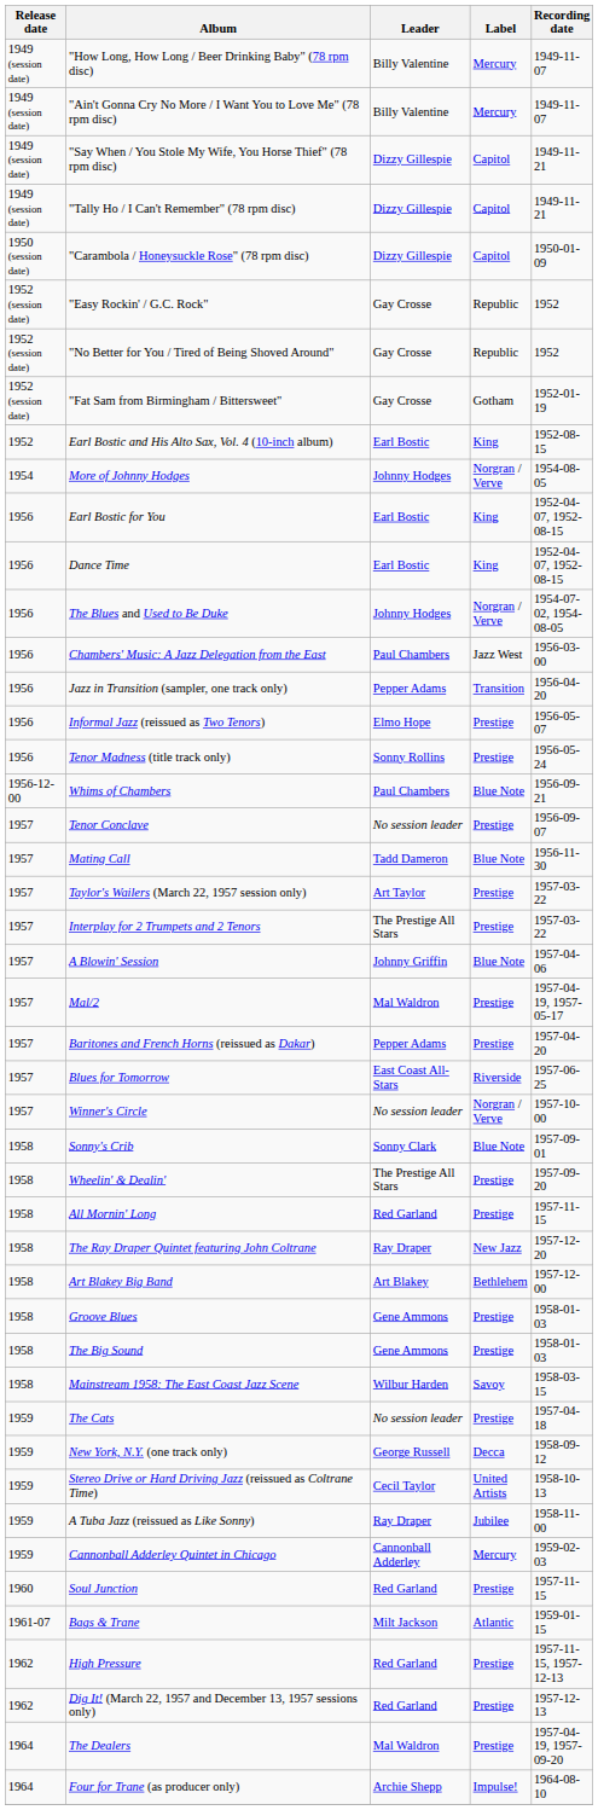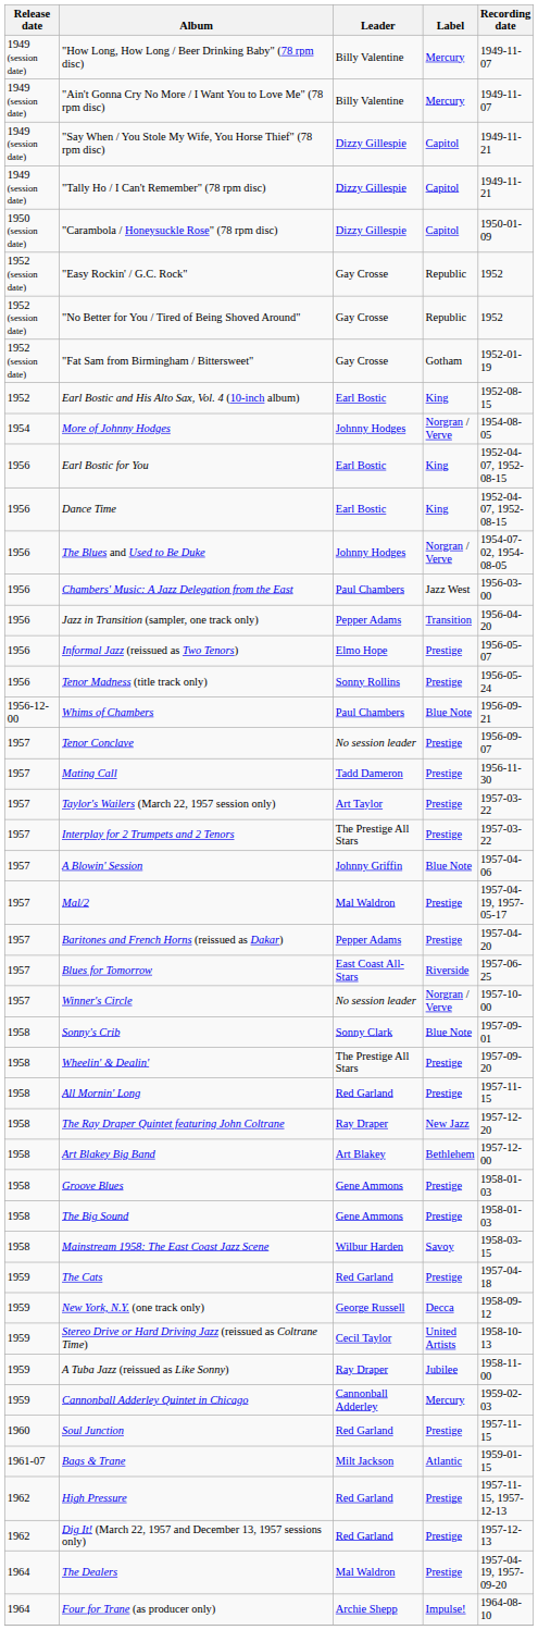Mating Call | Label: Blue Note -> Prestige
The Cats | Leader: No session leader -> Red Garland
